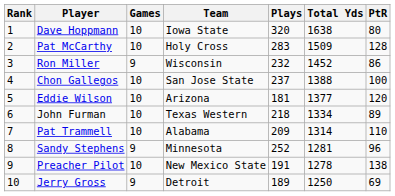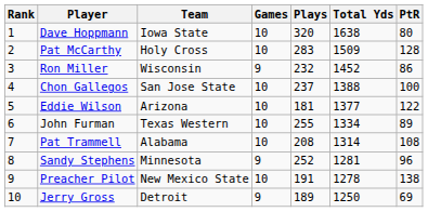columns swapped: Team <-> Games
Eddie Wilson | PtR: 120 -> 122
John Furman | Plays: 218 -> 255
Pat Trammell | Plays: 209 -> 208
Pat Trammell | PtR: 110 -> 108
